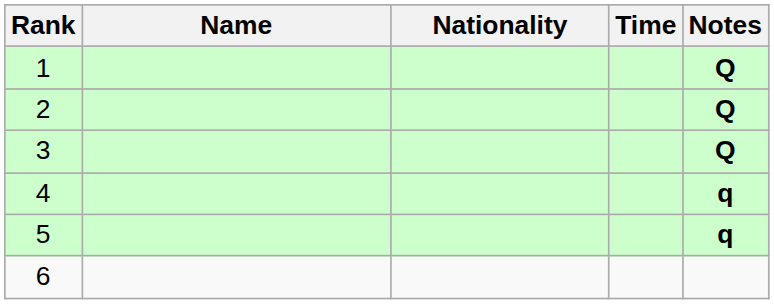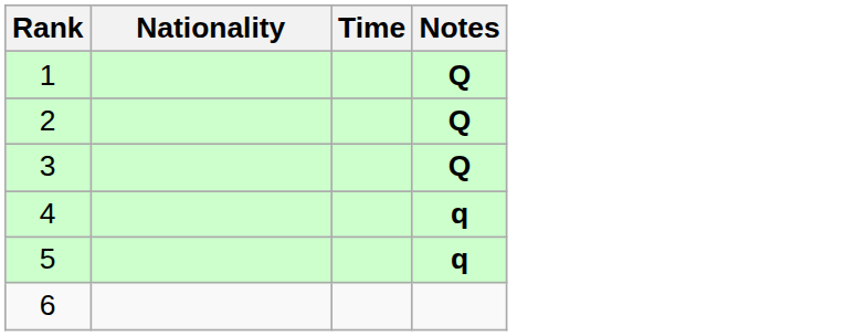- column: Name
